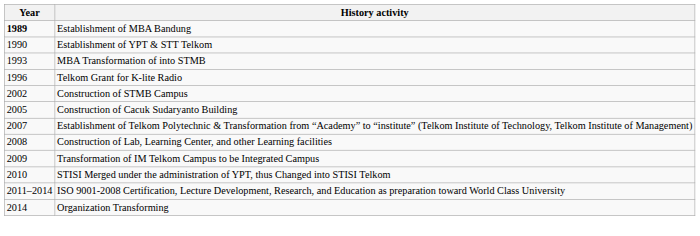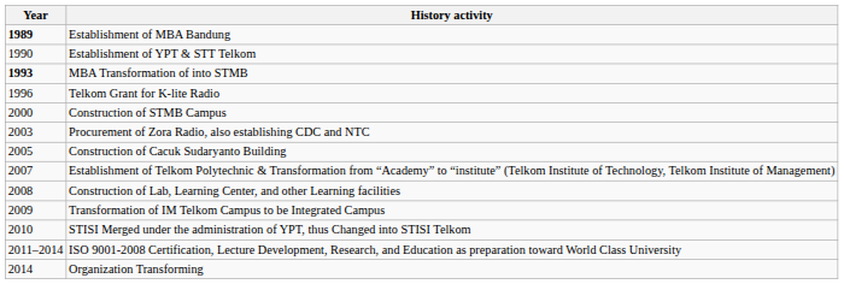MBA Transformation of into STMB | Year: normal -> bold
Construction of STMB Campus | Year: 2002 -> 2000
+ row: 2003 | Procurement of Zora Radio, also establishing CDC and NTC
